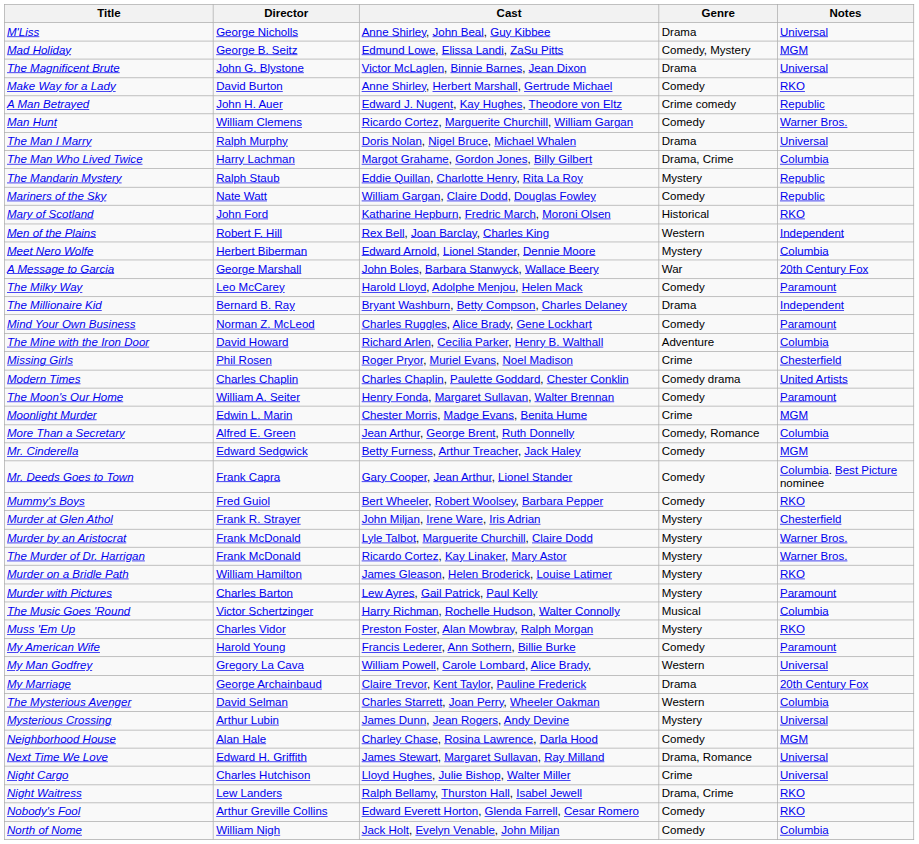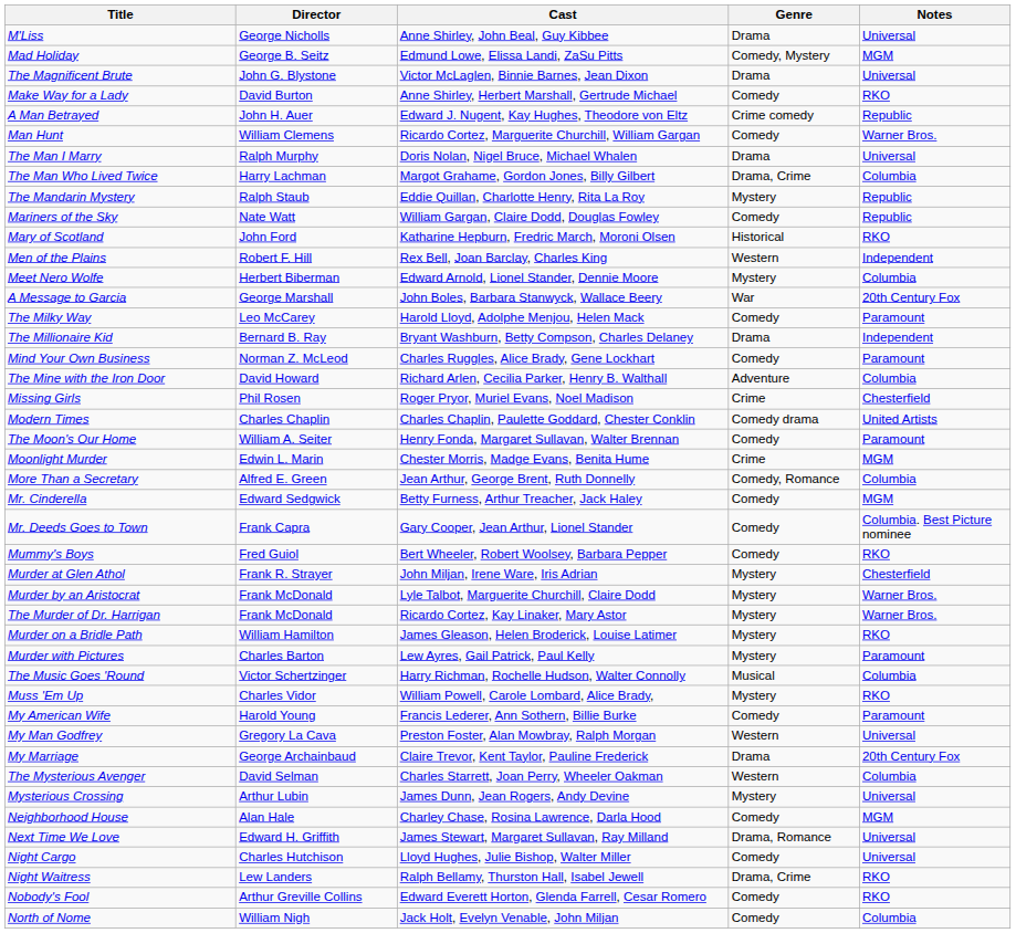Muss 'Em Up | Cast: Preston Foster, Alan Mowbray, Ralph Morgan -> William Powell, Carole Lombard, Alice Brady,
My Man Godfrey | Cast: William Powell, Carole Lombard, Alice Brady, -> Preston Foster, Alan Mowbray, Ralph Morgan
Night Cargo | Genre: Crime -> Comedy
